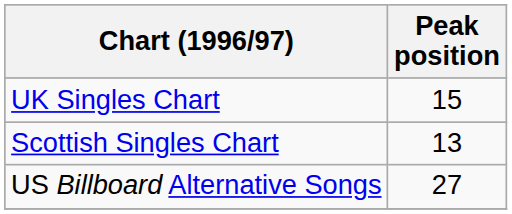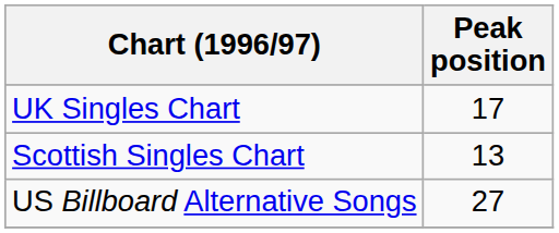UK Singles Chart | Peak position: 15 -> 17
